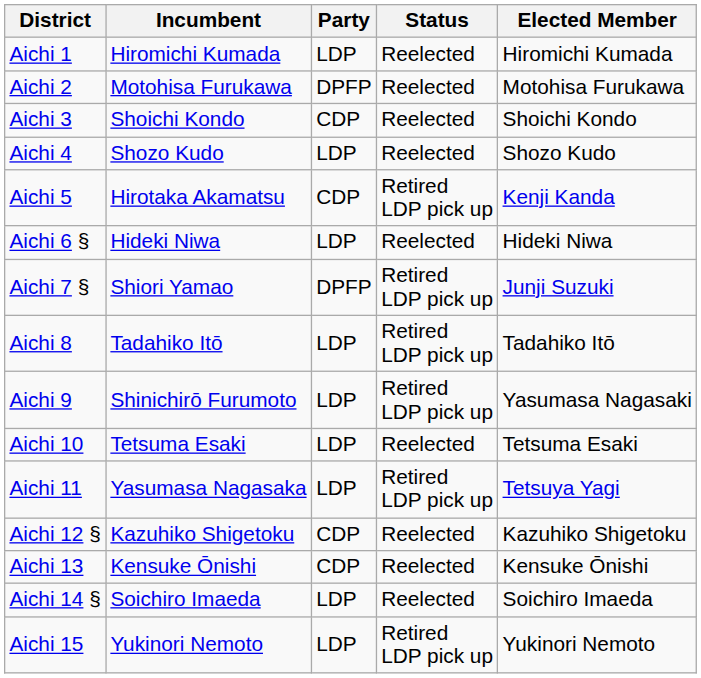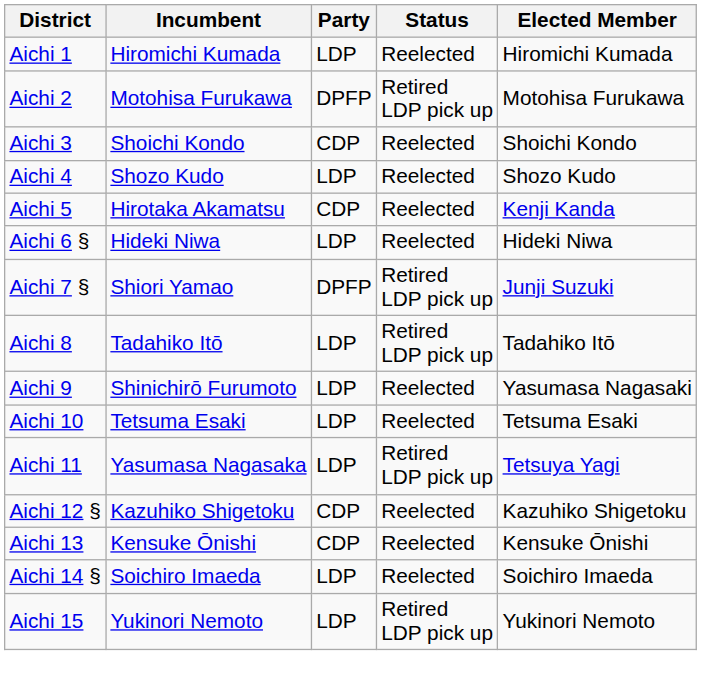Aichi 2 | Status: Reelected -> Retired LDP pick up
Aichi 5 | Status: Retired LDP pick up -> Reelected
Aichi 9 | Status: Retired LDP pick up -> Reelected
